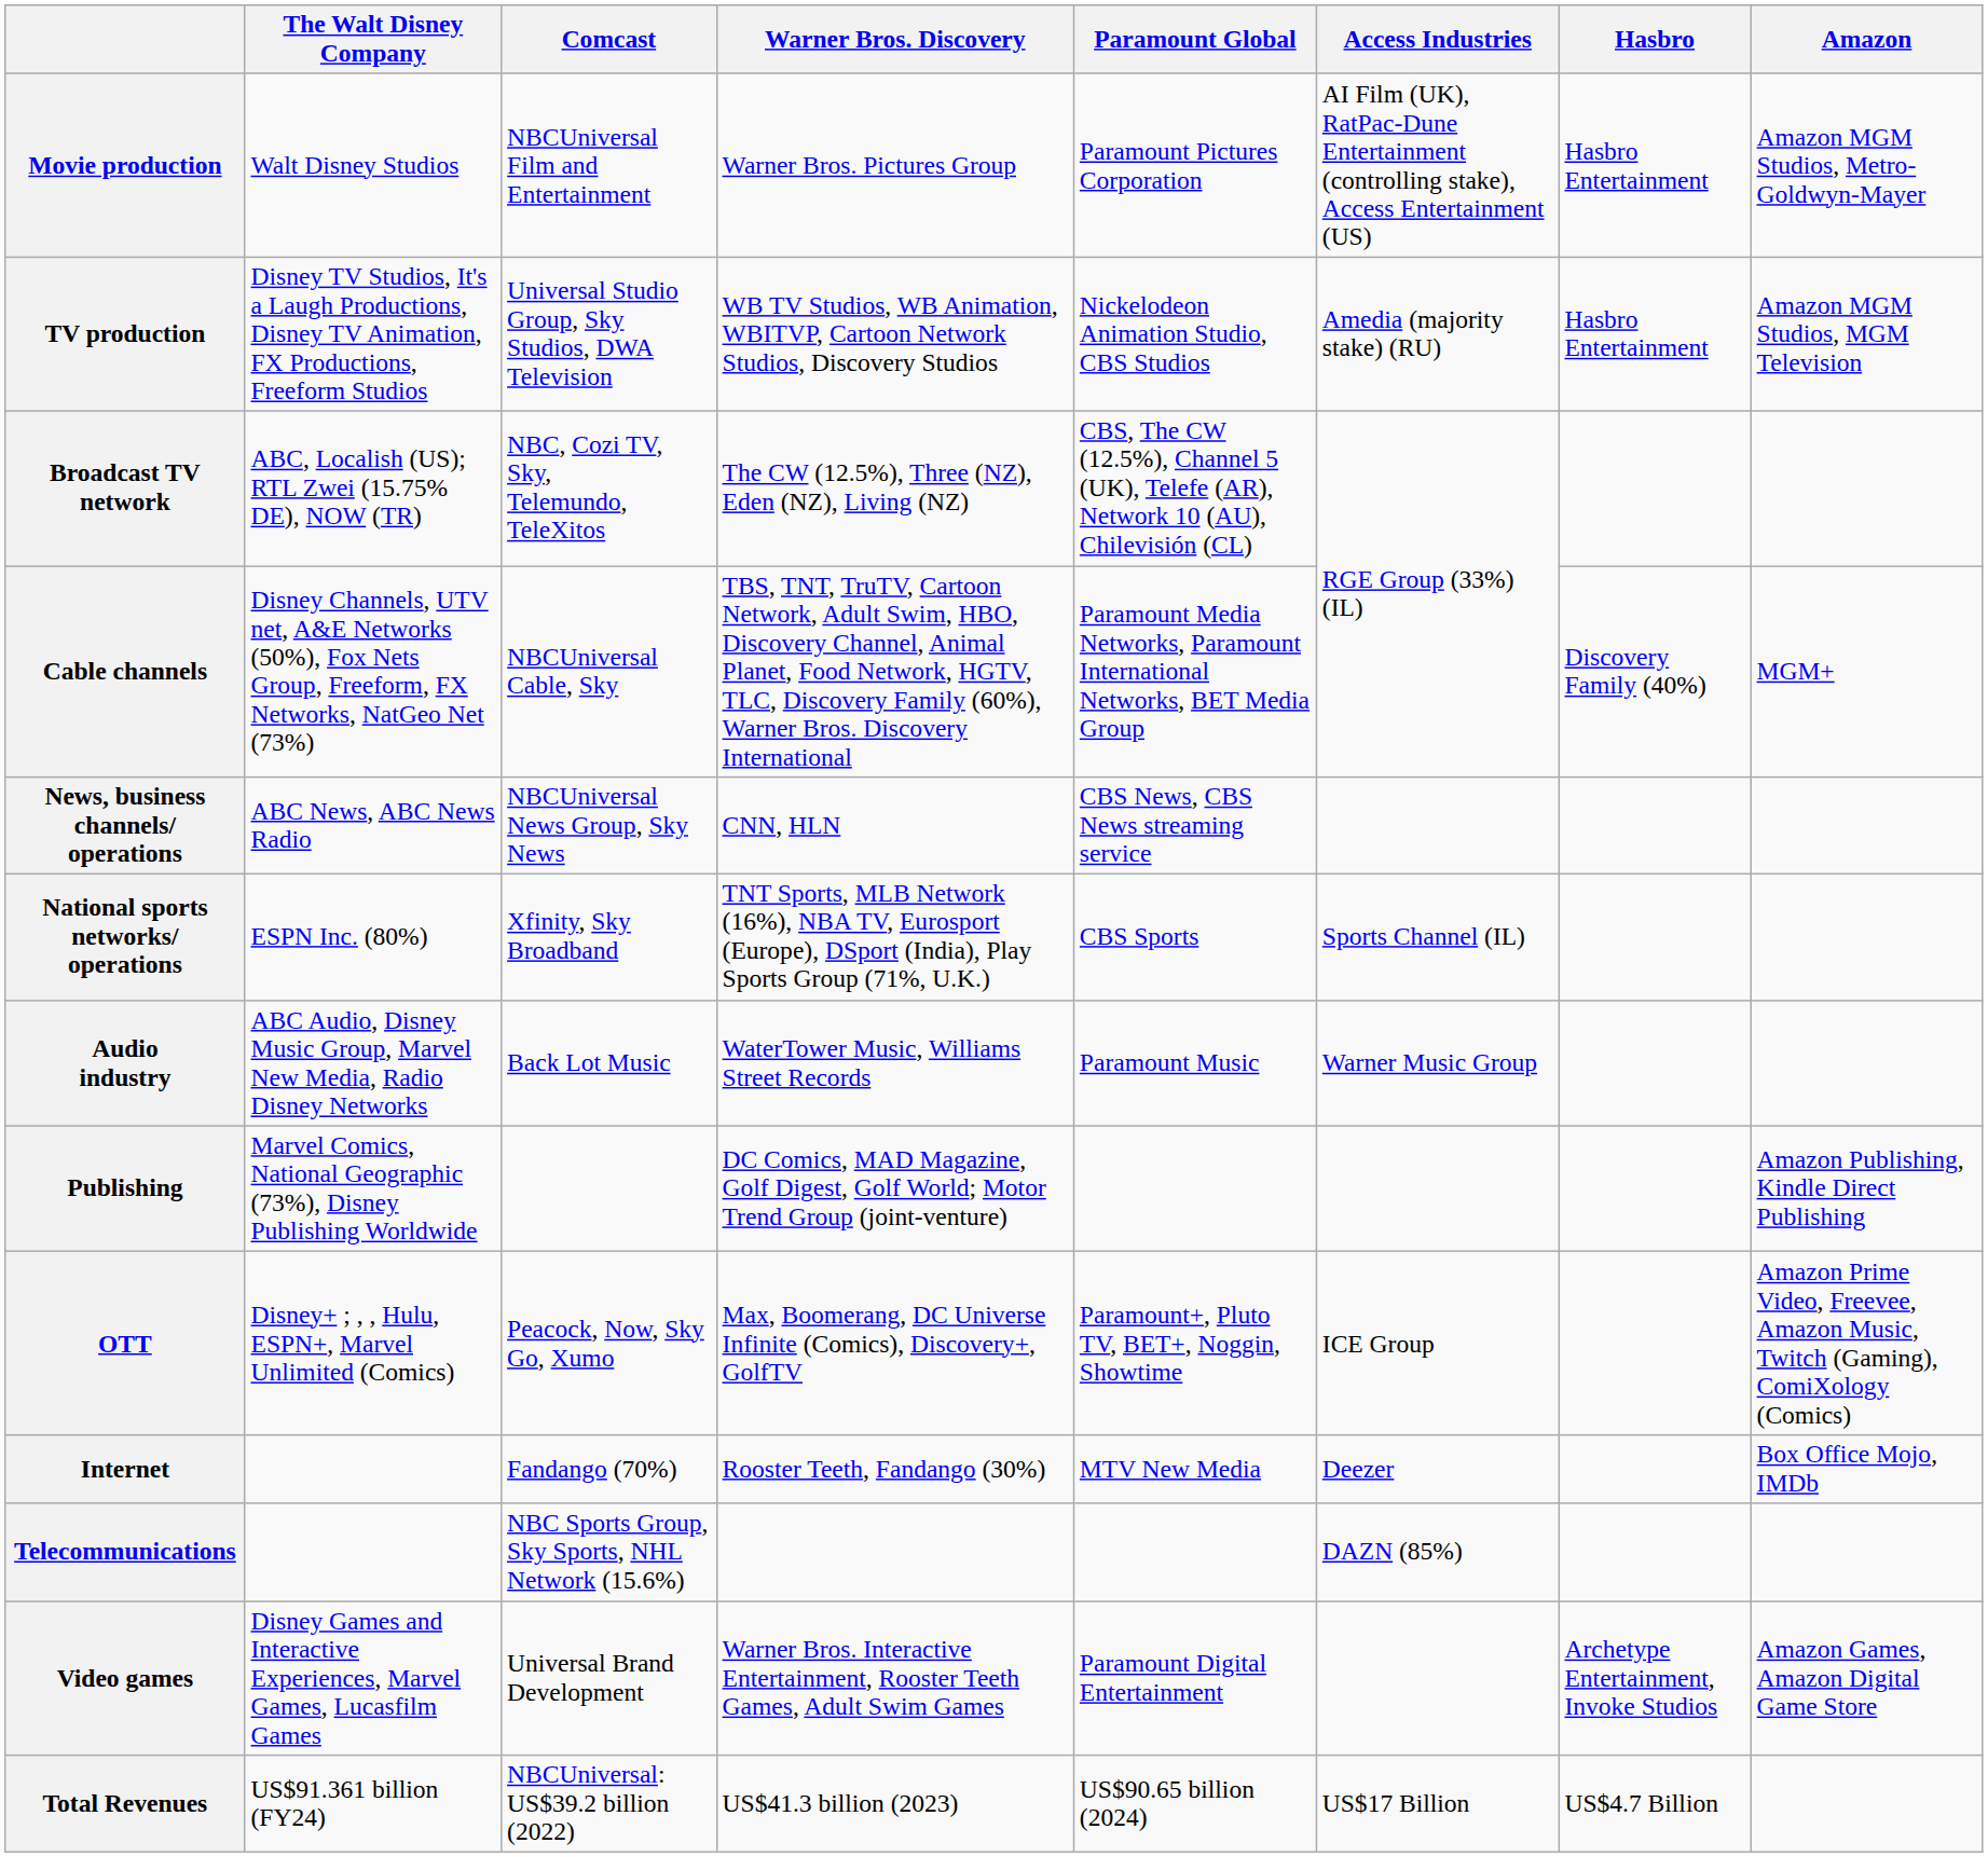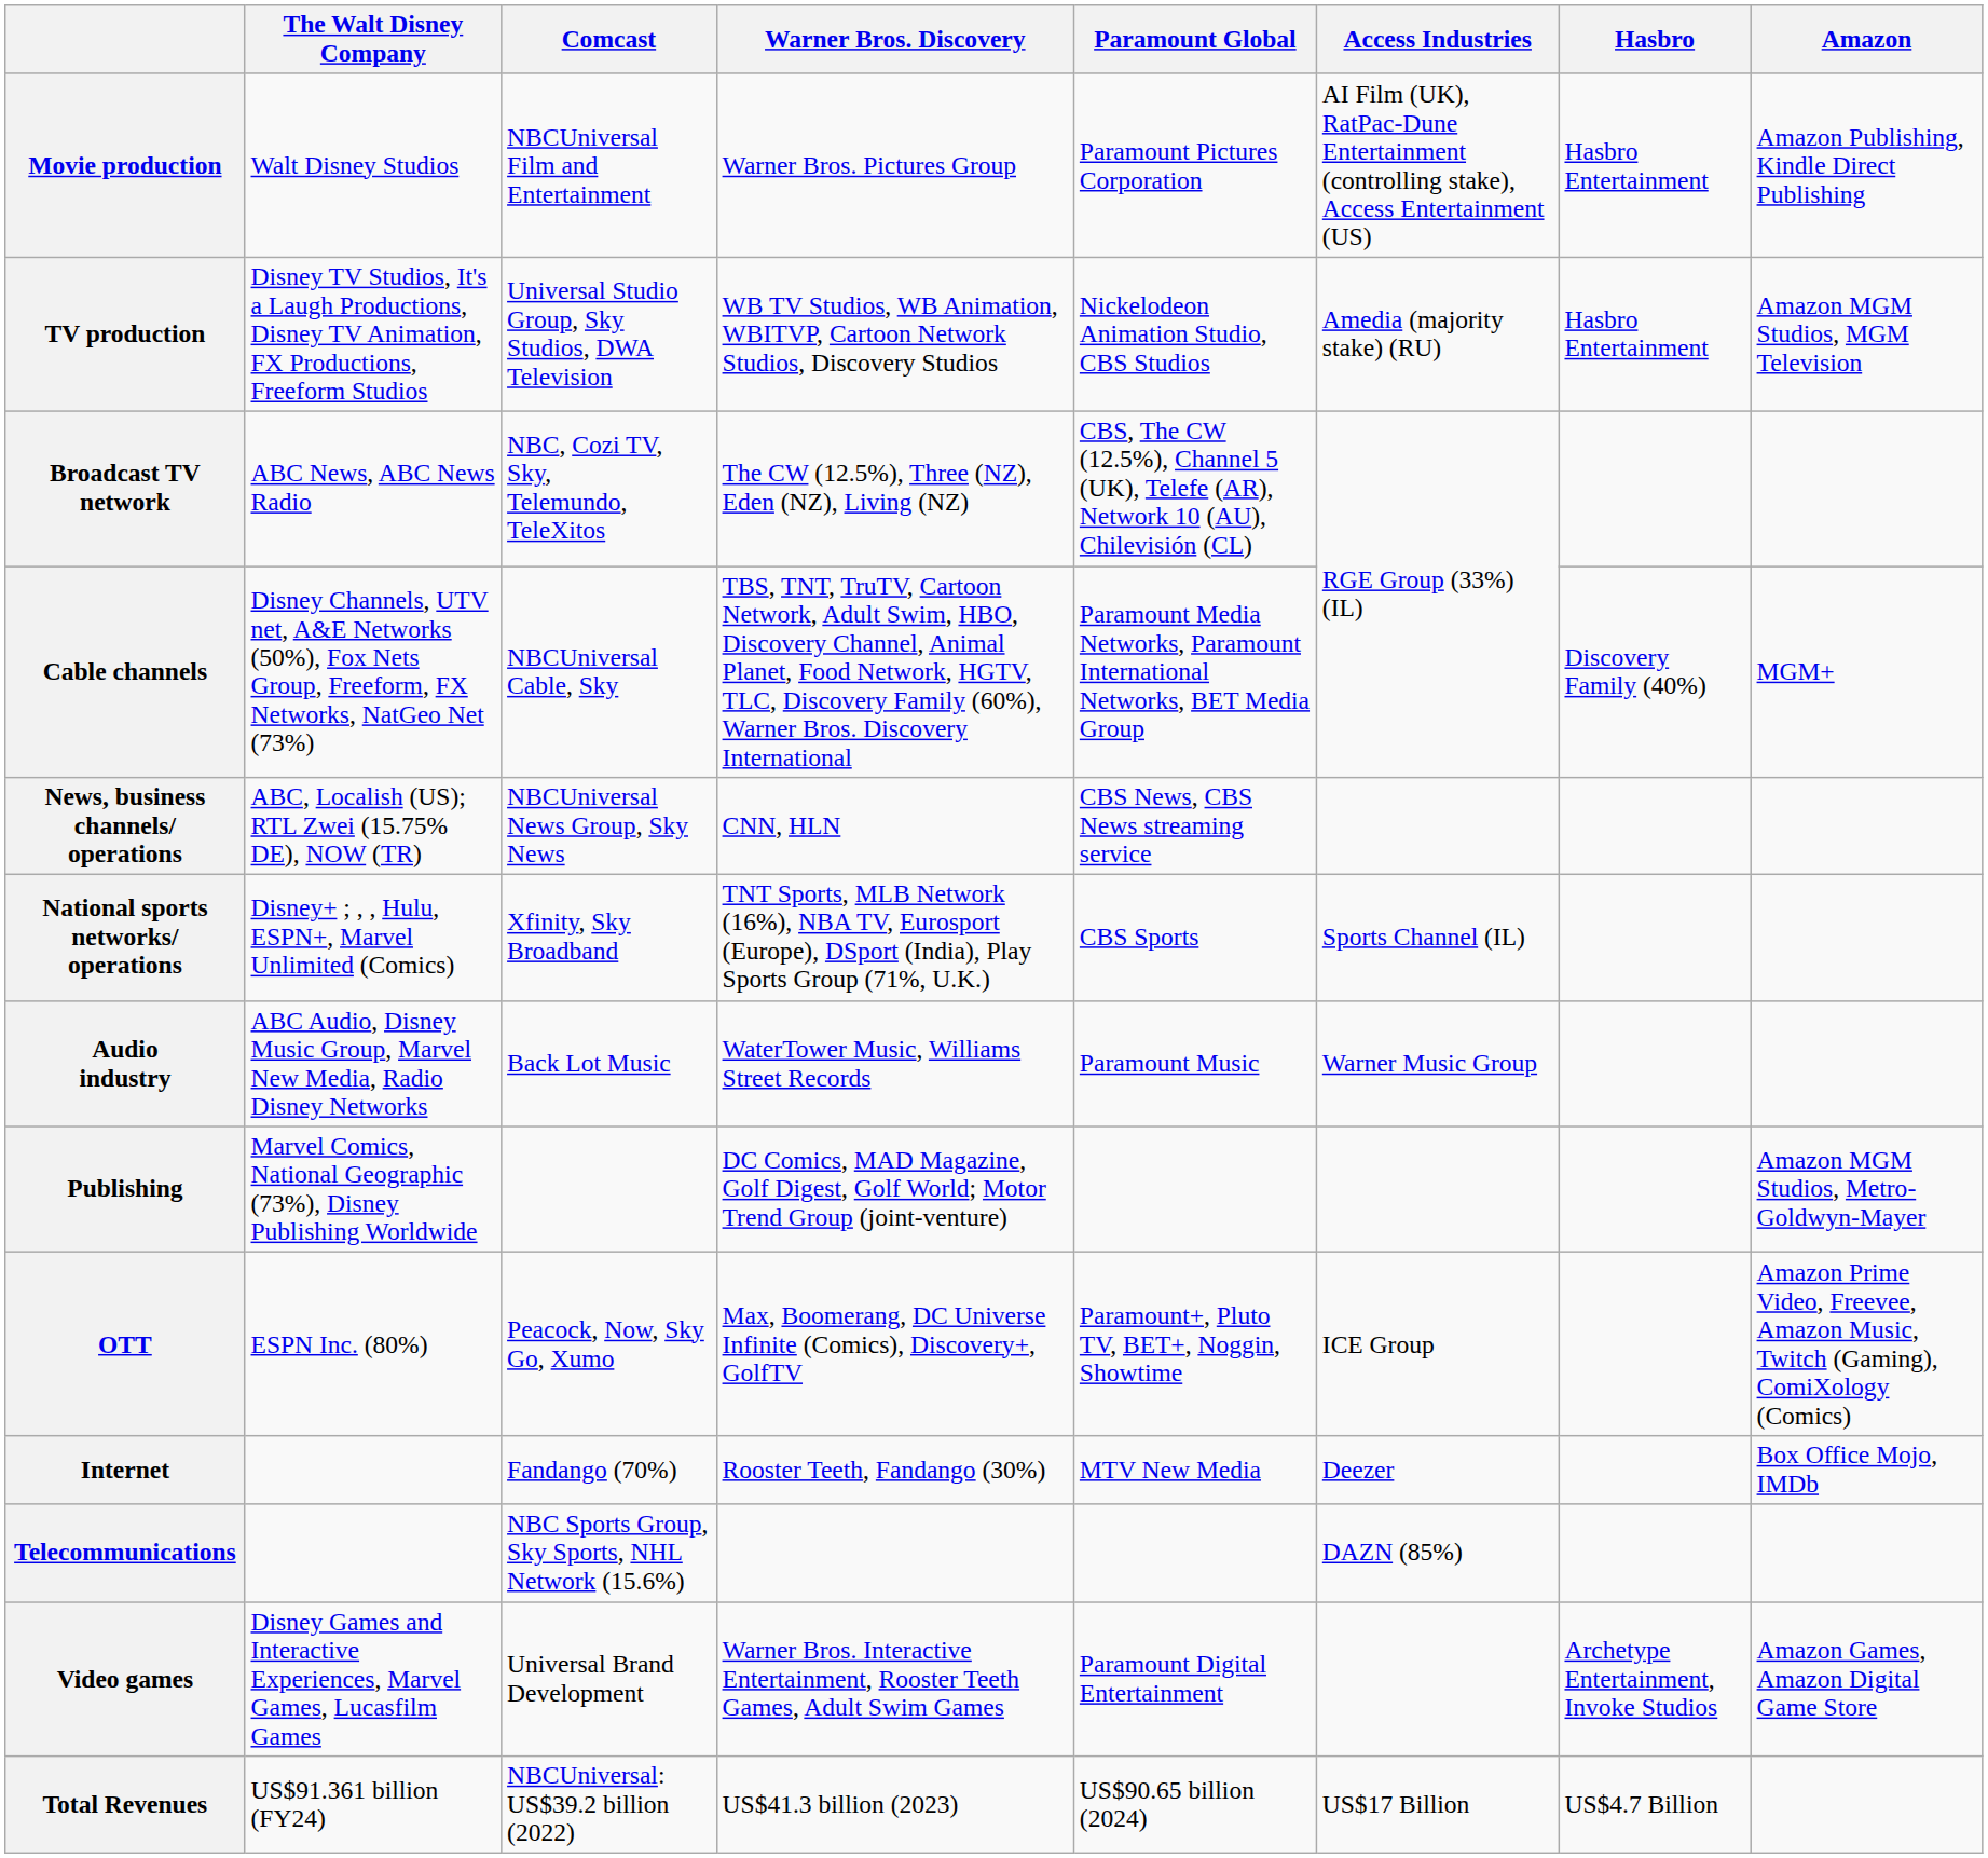Movie production | Amazon: Amazon MGM Studios, Metro-Goldwyn-Mayer -> Amazon Publishing, Kindle Direct Publishing
Broadcast TV network | The Walt Disney Company: ABC, Localish (US); RTL Zwei (15.75% DE), NOW (TR) -> ABC News, ABC News Radio
News, business channels/ operations | The Walt Disney Company: ABC News, ABC News Radio -> ABC, Localish (US); RTL Zwei (15.75% DE), NOW (TR)
National sports networks/ operations | The Walt Disney Company: ESPN Inc. (80%) -> Disney+ ; , , Hulu, ESPN+, Marvel Unlimited (Comics)
Publishing | Amazon: Amazon Publishing, Kindle Direct Publishing -> Amazon MGM Studios, Metro-Goldwyn-Mayer
OTT | The Walt Disney Company: Disney+ ; , , Hulu, ESPN+, Marvel Unlimited (Comics) -> ESPN Inc. (80%)
